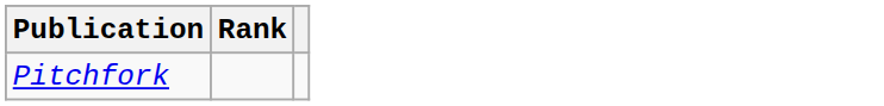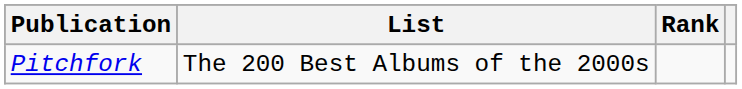+ column: List | The 200 Best Albums of the 2000s
